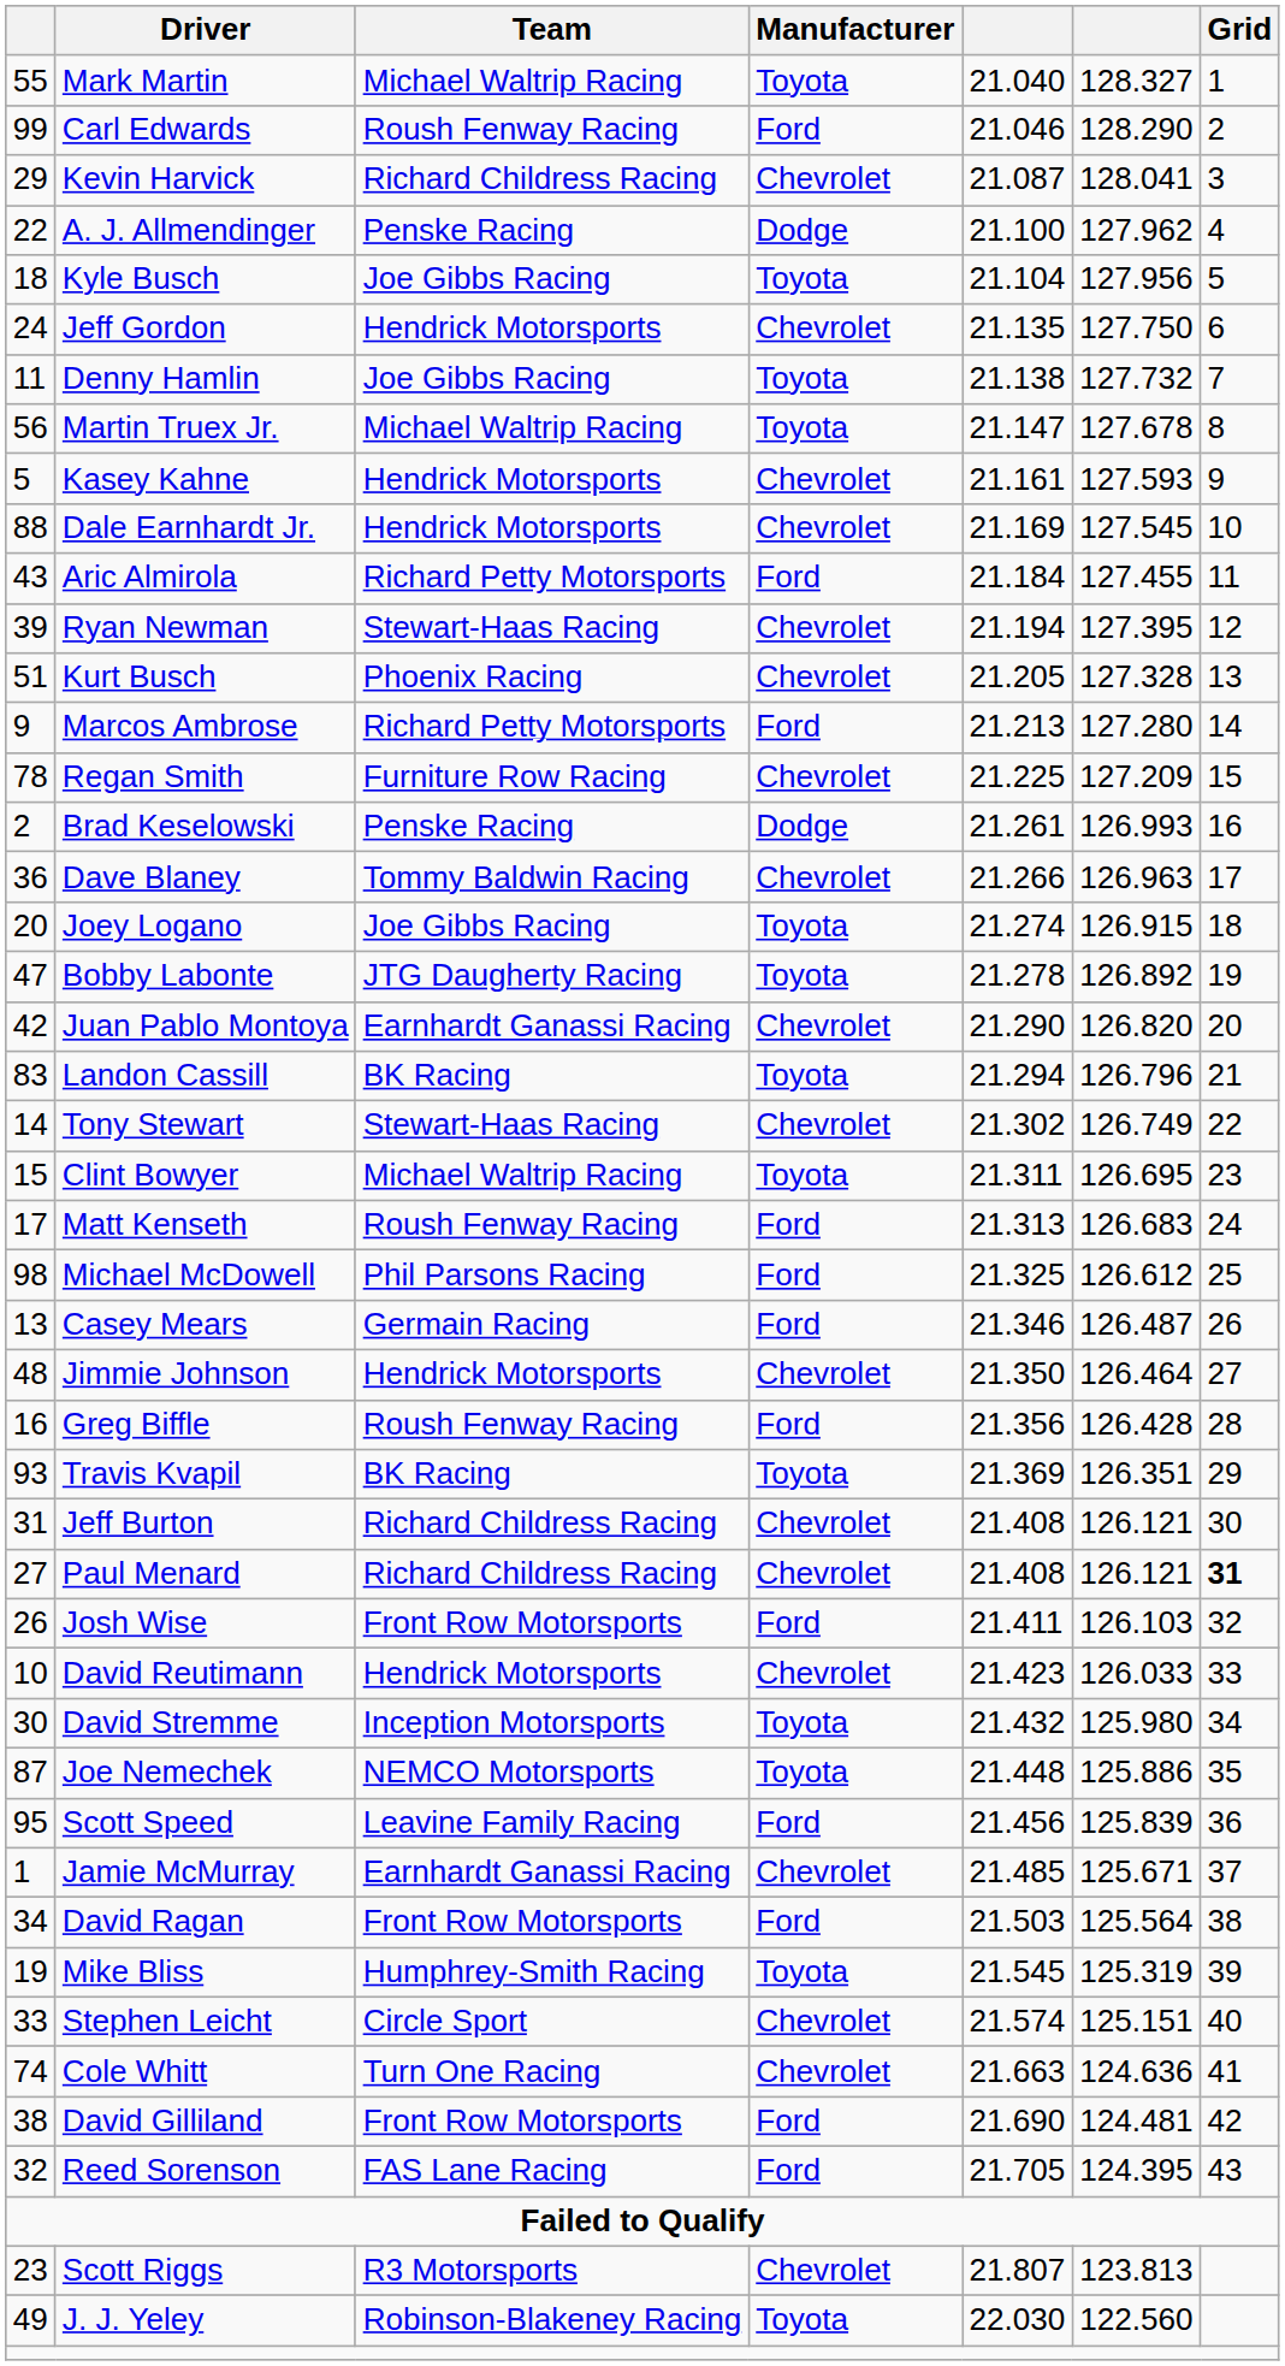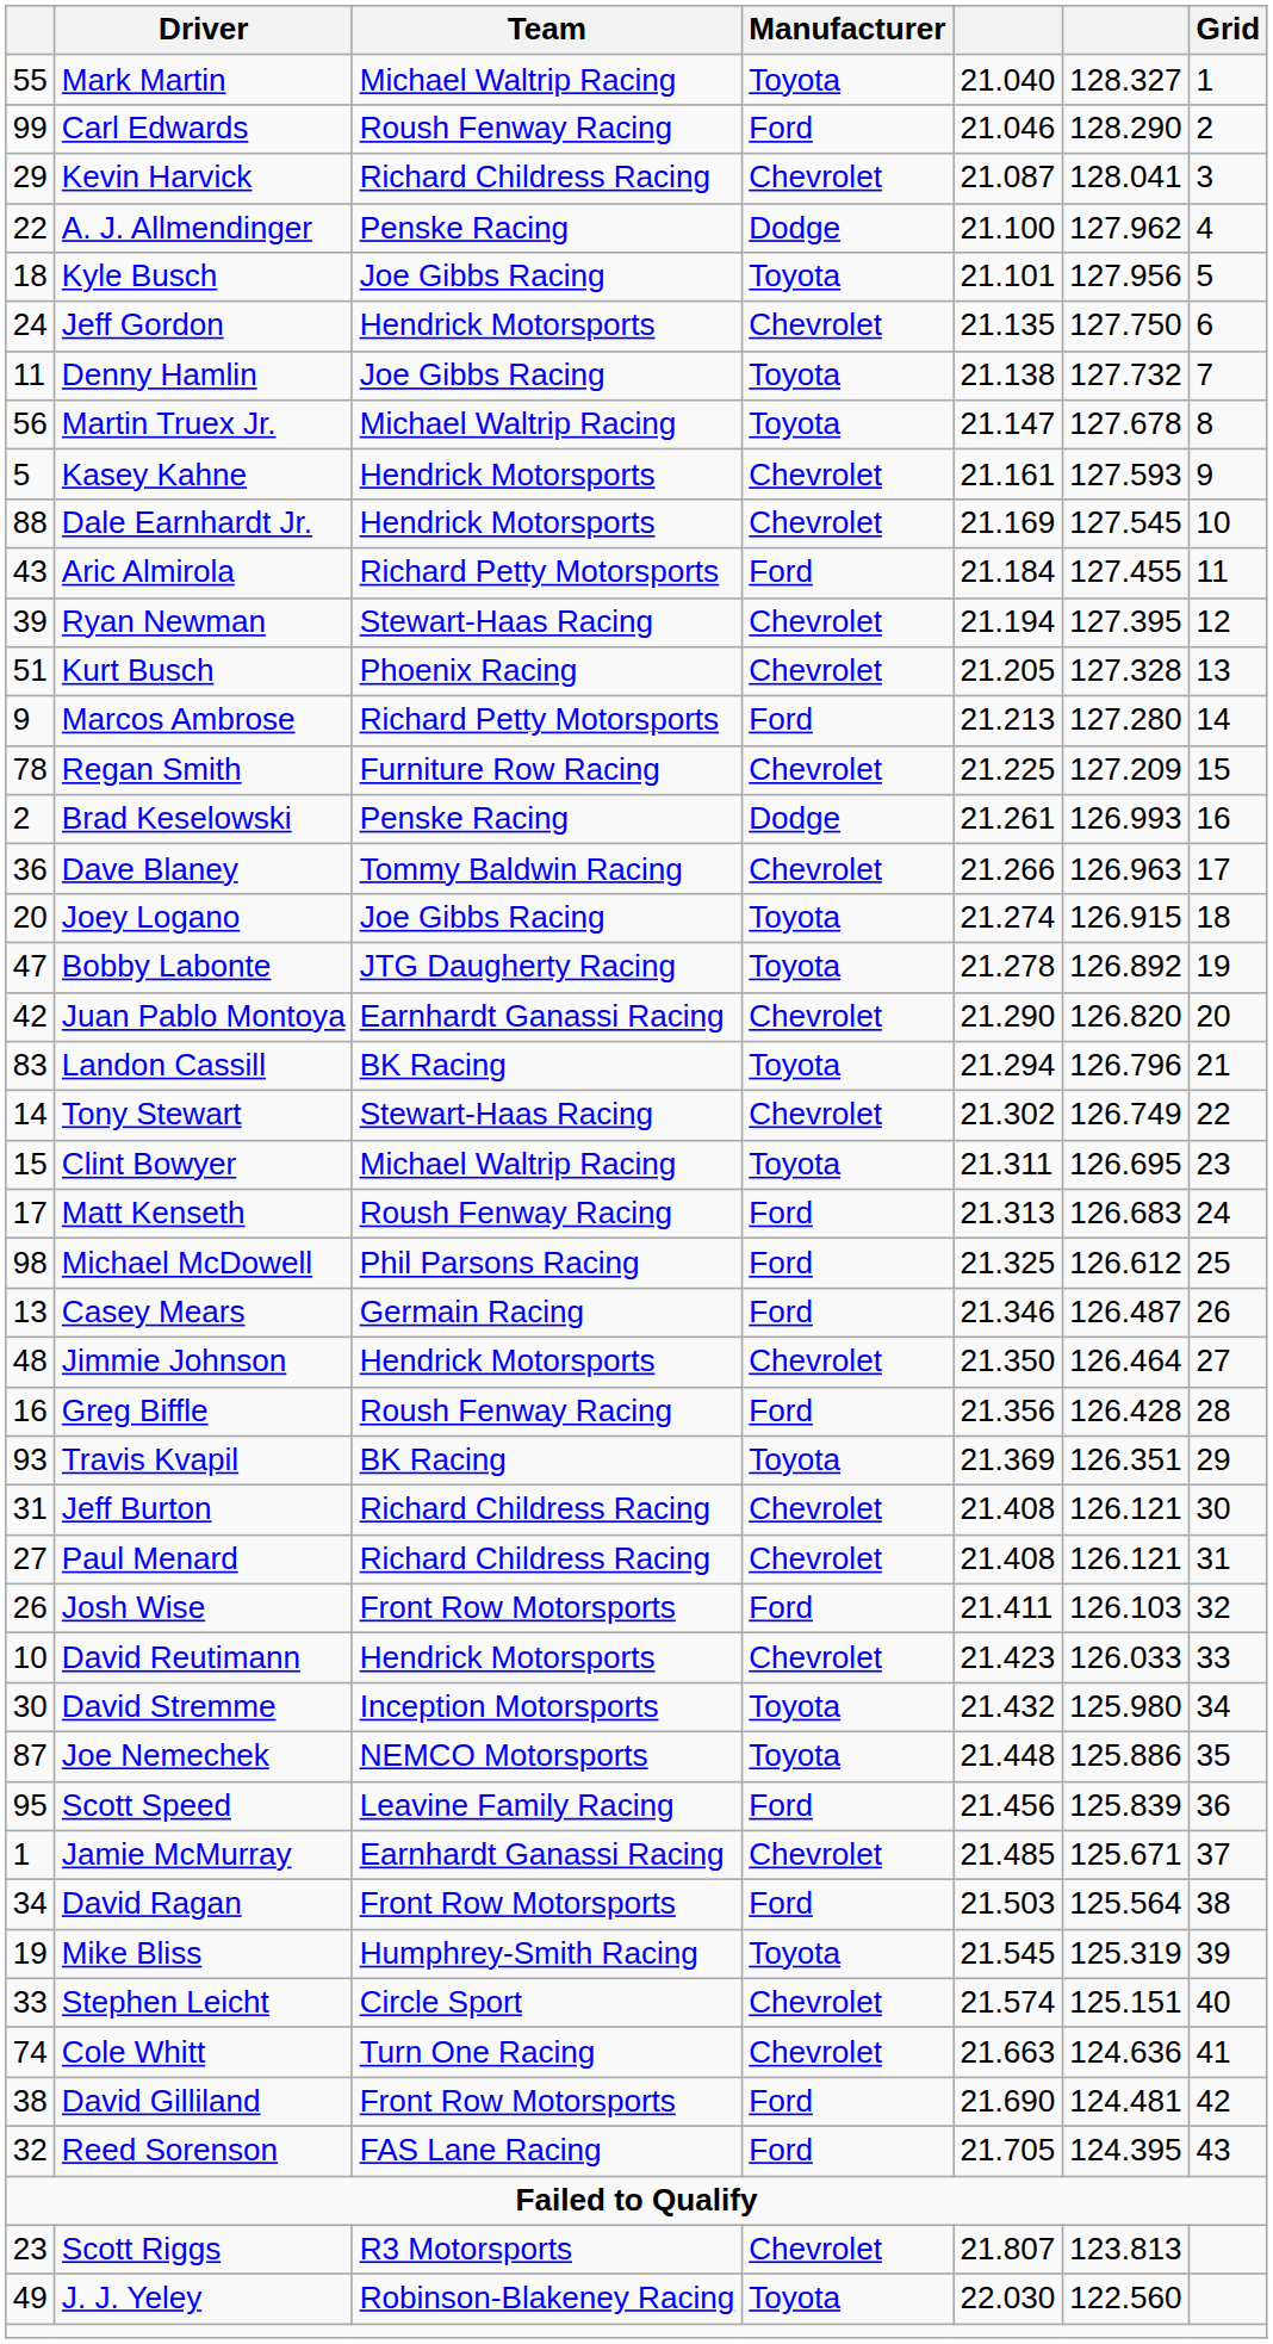Kyle Busch | column 5: 21.104 -> 21.101
Paul Menard | Grid: bold -> normal
